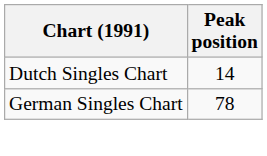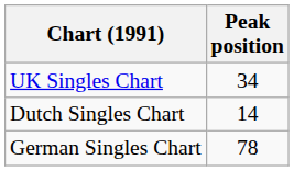+ row: UK Singles Chart | 34
